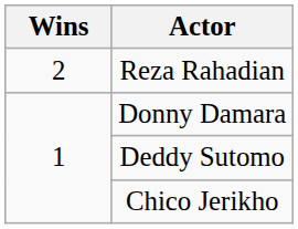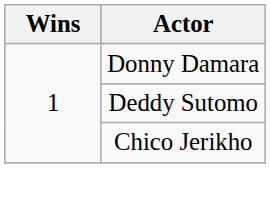- row: 2 | Reza Rahadian
